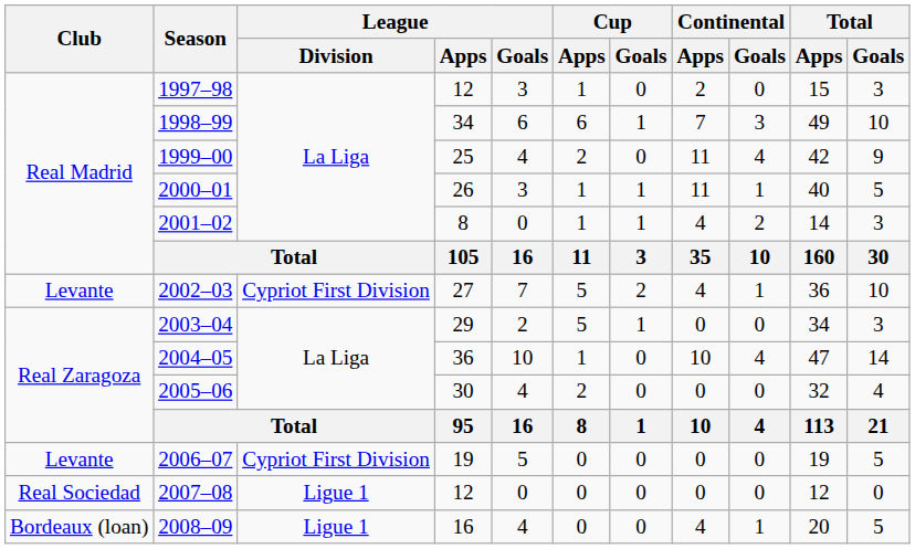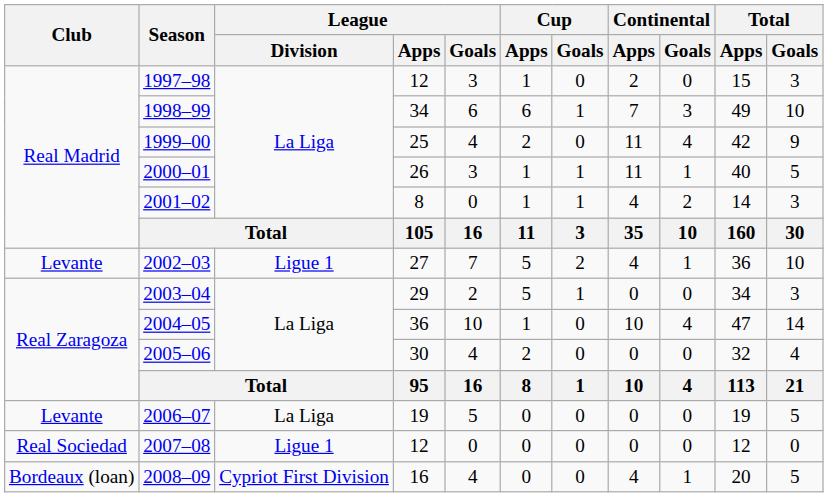2002–03 | League / Division: Cypriot First Division -> Ligue 1
2006–07 | League / Division: Cypriot First Division -> La Liga
2008–09 | League / Division: Ligue 1 -> Cypriot First Division
